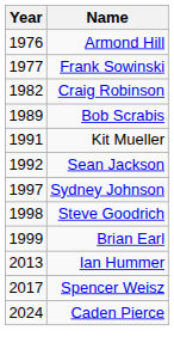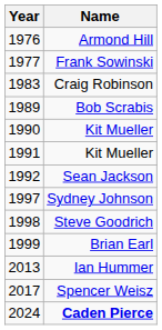- row: 1982 | Craig Robinson
+ row: 1983 | Craig Robinson
+ row: 1990 | Kit Mueller
2024 | Name: normal -> bold
